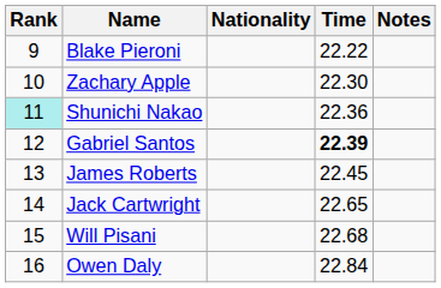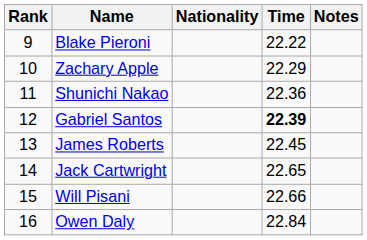Zachary Apple | Time: 22.30 -> 22.29
Shunichi Nakao | Rank: paleturquoise background -> no background
Will Pisani | Time: 22.68 -> 22.66
